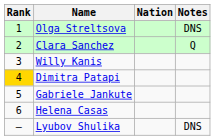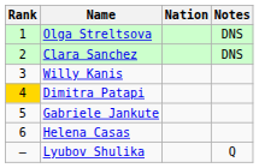Clara Sanchez | Notes: Q -> DNS
Lyubov Shulika | Notes: DNS -> Q
